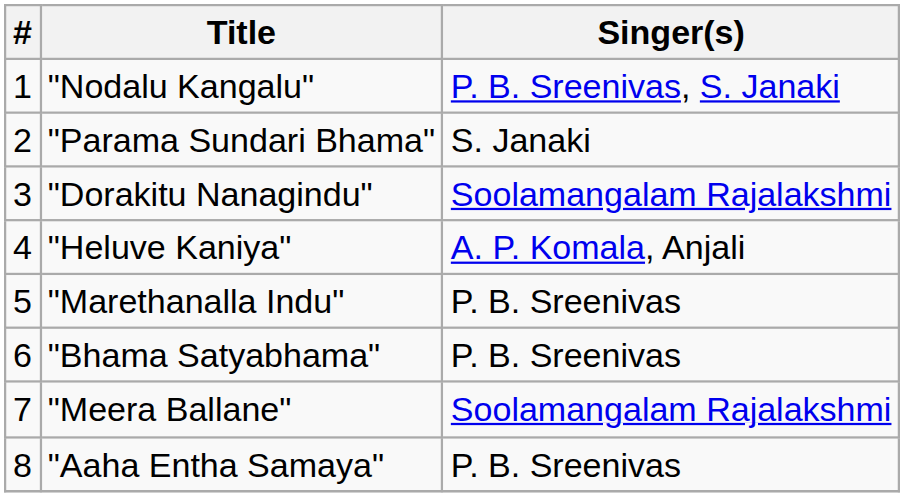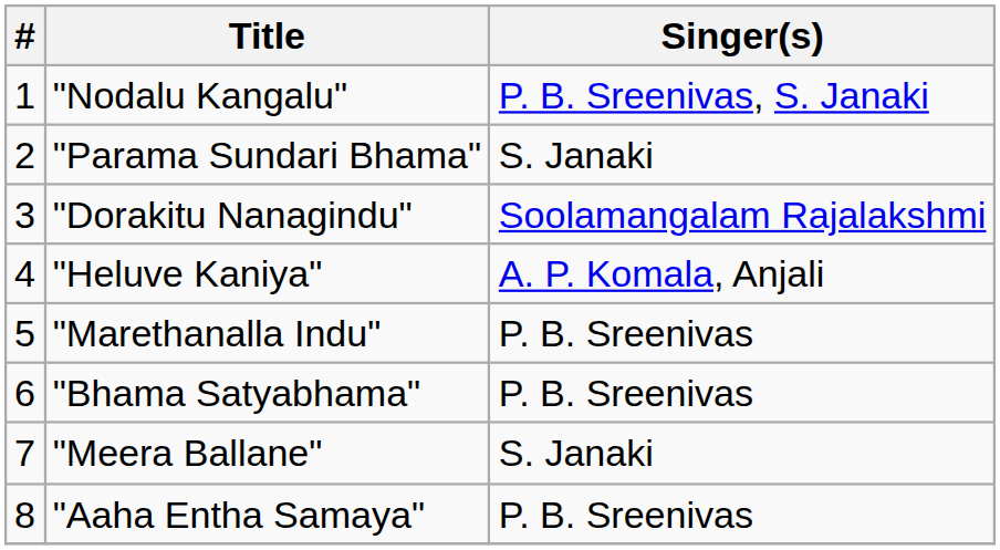"Meera Ballane" | Singer(s): Soolamangalam Rajalakshmi -> S. Janaki
